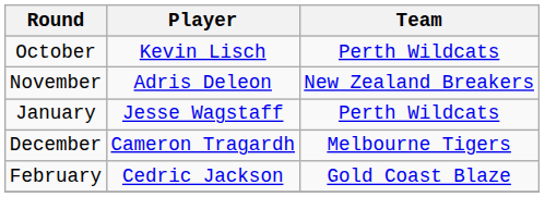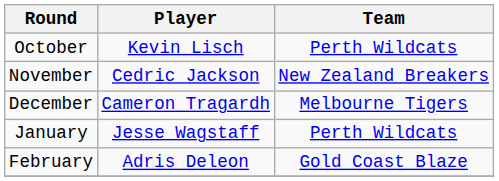November | Player: Adris Deleon -> Cedric Jackson
rows swapped: December <-> January
February | Player: Cedric Jackson -> Adris Deleon
